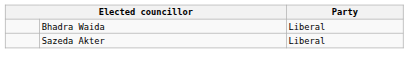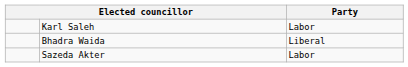+ row: Karl Saleh | Labor
Sazeda Akter | Party: Liberal -> Labor
